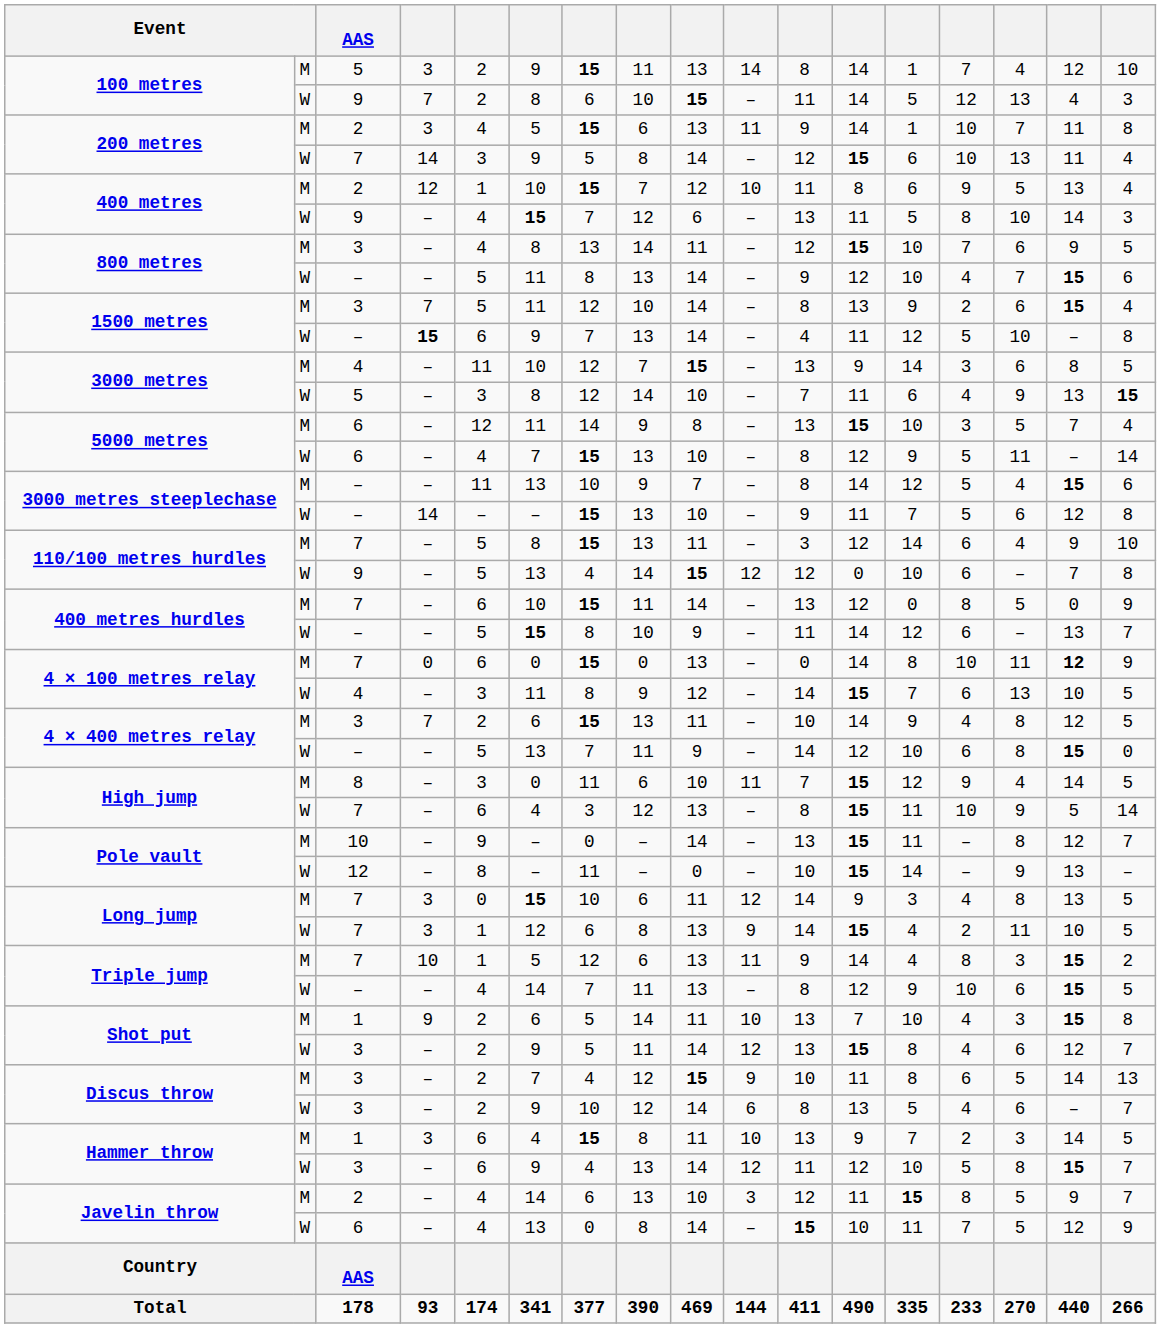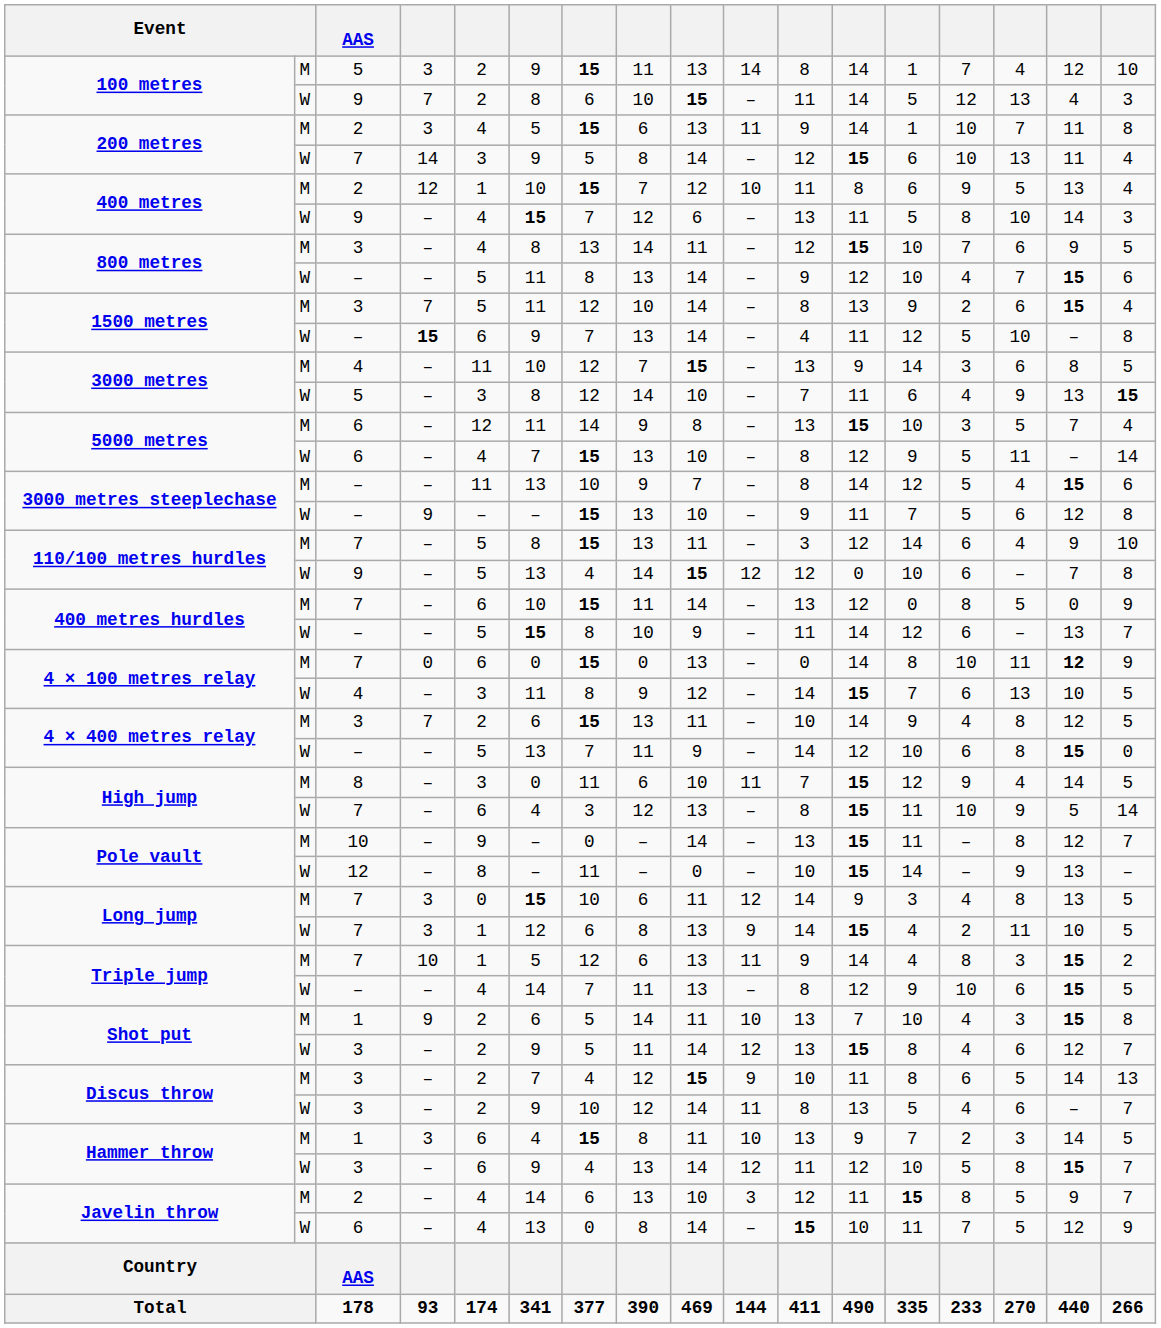3000 metres steeplechase / W | column 4: 14 -> 9
Discus throw / W | column 10: 6 -> 11
